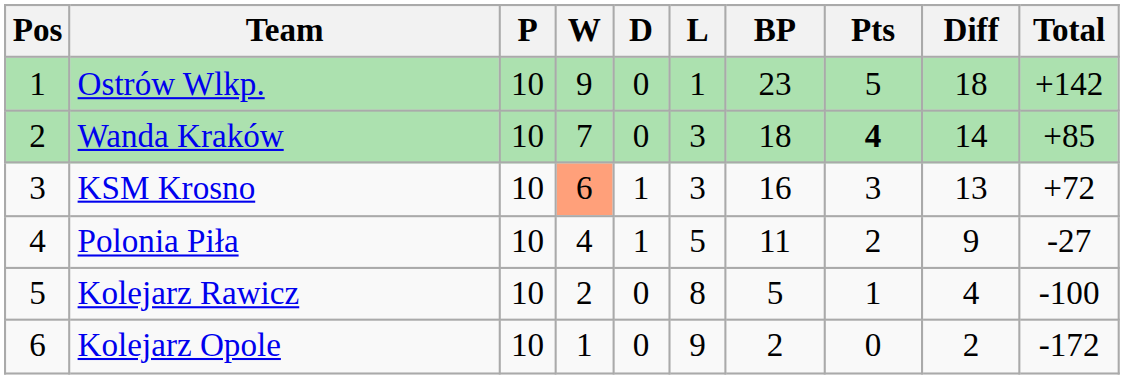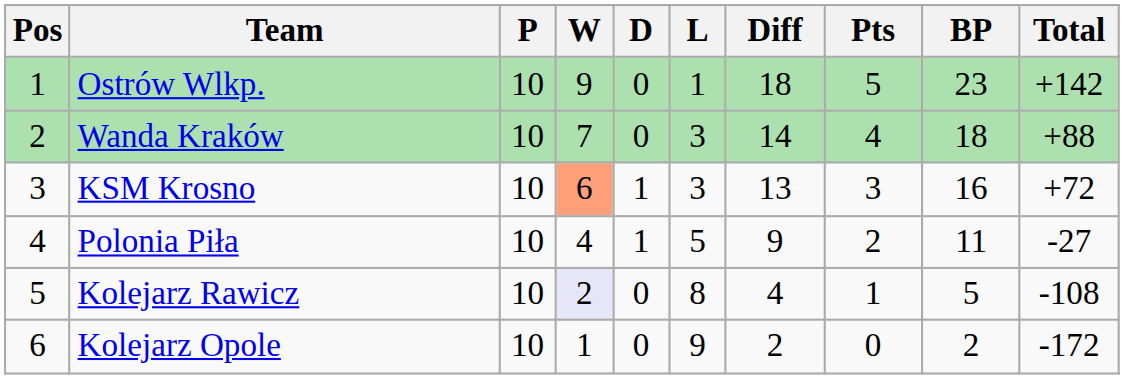columns swapped: Diff <-> BP
Wanda Kraków | Pts: bold -> normal
Wanda Kraków | Total: +85 -> +88
Kolejarz Rawicz | W: no background -> lavender background
Kolejarz Rawicz | Total: -100 -> -108
